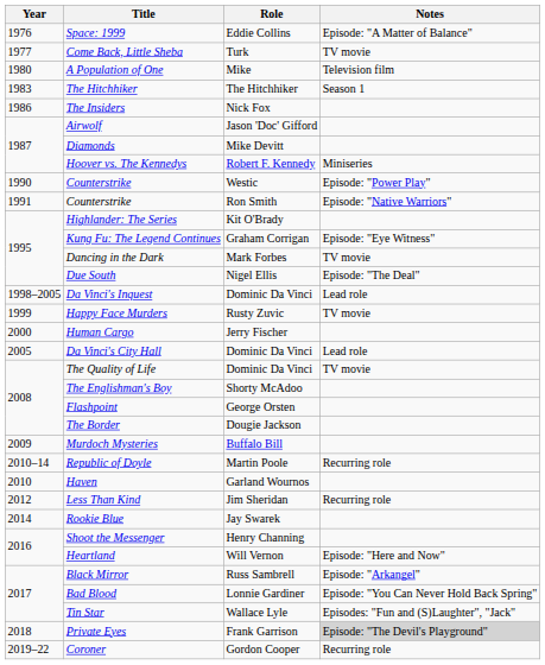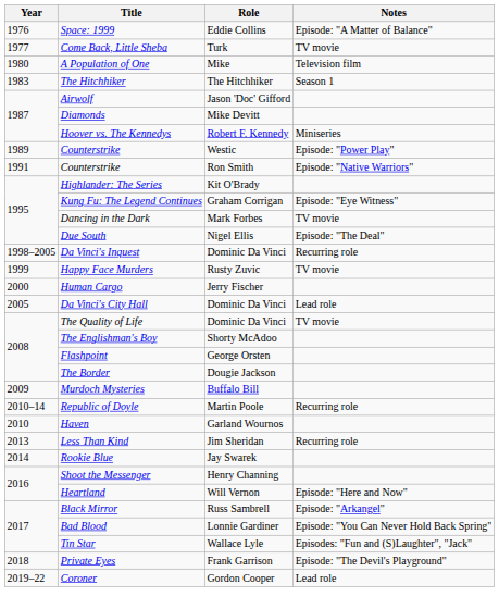- row: 1986 | The Insiders | Nick Fox
Counterstrike / Westic | Year: 1990 -> 1989
Da Vinci's Inquest | Notes: Lead role -> Recurring role
Less Than Kind | Year: 2012 -> 2013
Private Eyes | Notes: lightgrey background -> no background
Coroner | Notes: Recurring role -> Lead role
